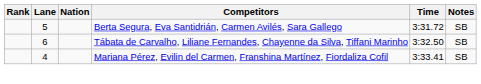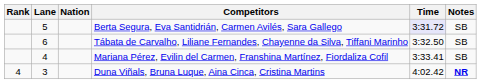Berta Segura, Eva Santidrián, Carmen Avilés, Sara Gallego | Time: no background -> lavender background
+ row: 4 | 3 | Duna Viñals, Bruna Luque, Aina Cinca, Cristina Martins | 4:02.42 | NR
